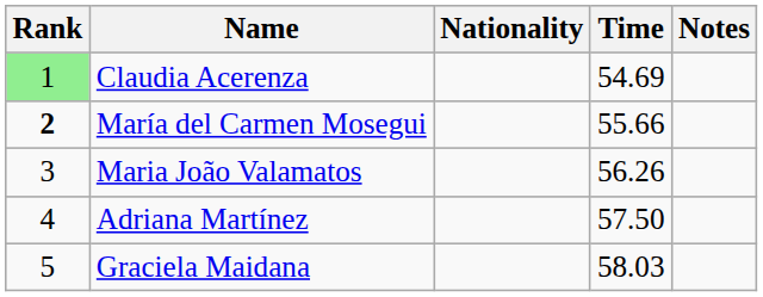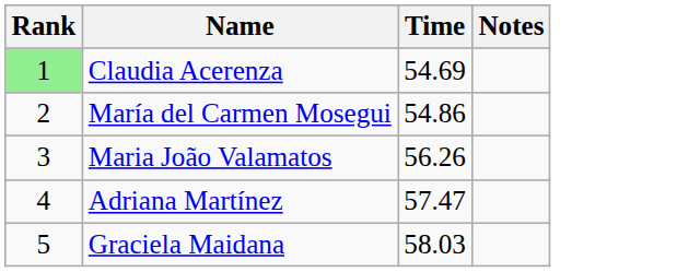- column: Nationality
María del Carmen Mosegui | Rank: bold -> normal
María del Carmen Mosegui | Time: 55.66 -> 54.86
Adriana Martínez | Time: 57.50 -> 57.47
